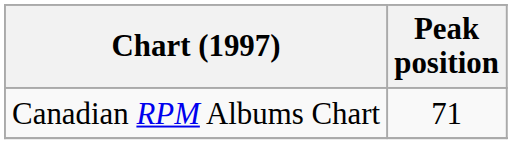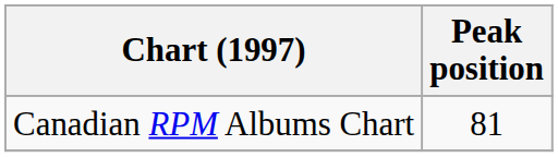Canadian RPM Albums Chart | Peak position: 71 -> 81
